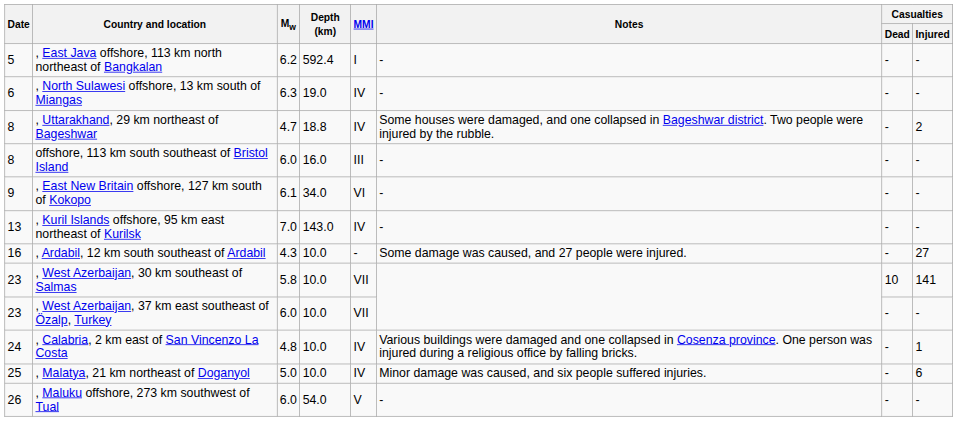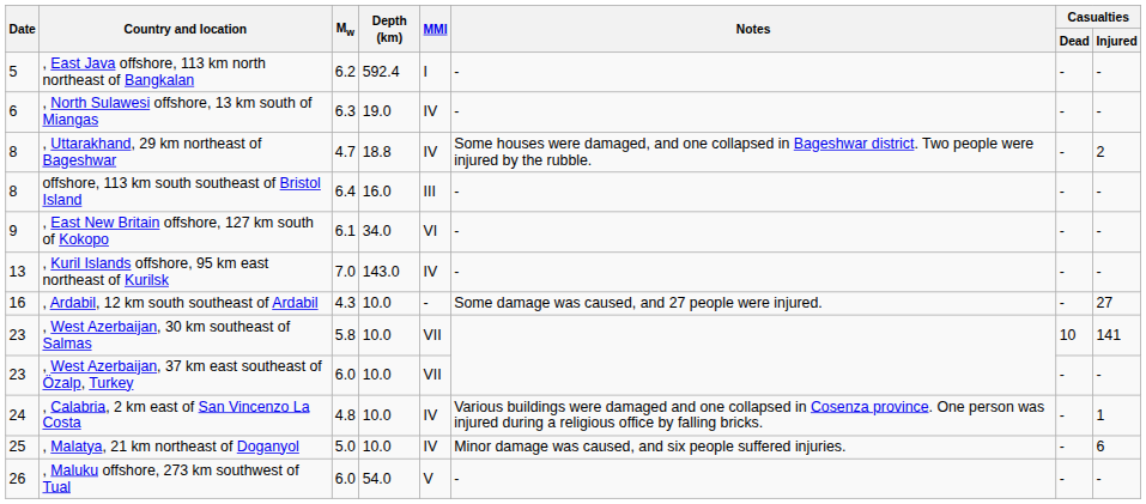offshore, 113 km south southeast of Bristol Island | Mw: 6.0 -> 6.4
